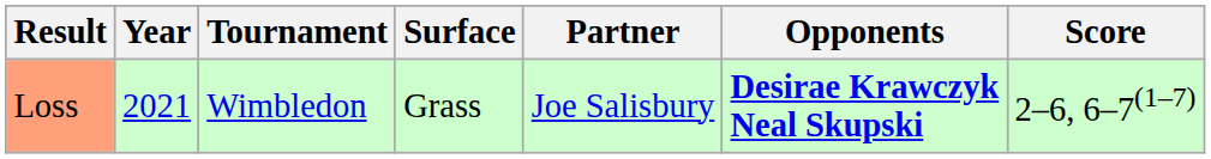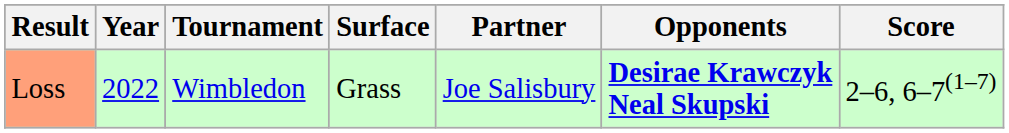Loss | Year: 2021 -> 2022
